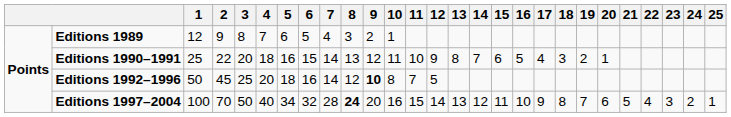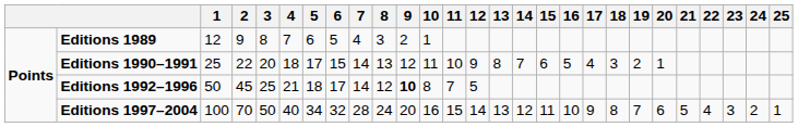Editions 1990–1991 | 5: 16 -> 17
Editions 1992–1996 | 4: 20 -> 21
Editions 1992–1996 | 6: 16 -> 17
Editions 1997–2004 | 8: bold -> normal
